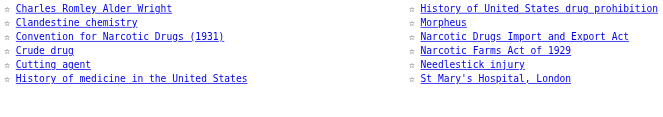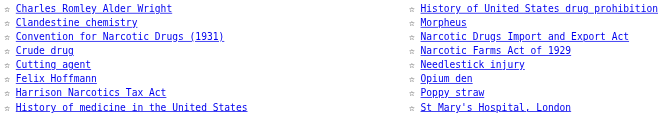+ row: ☆ Felix Hoffmann | ☆ Opium den
+ row: ☆ Harrison Narcotics Tax Act | ☆ Poppy straw
